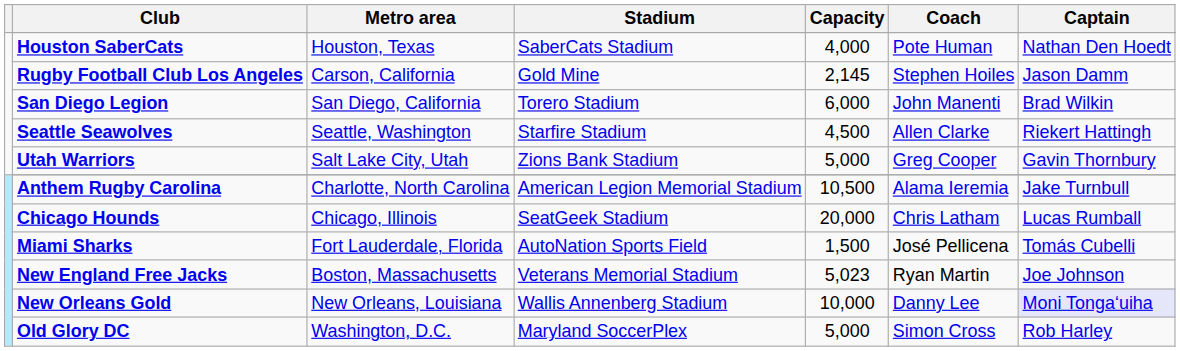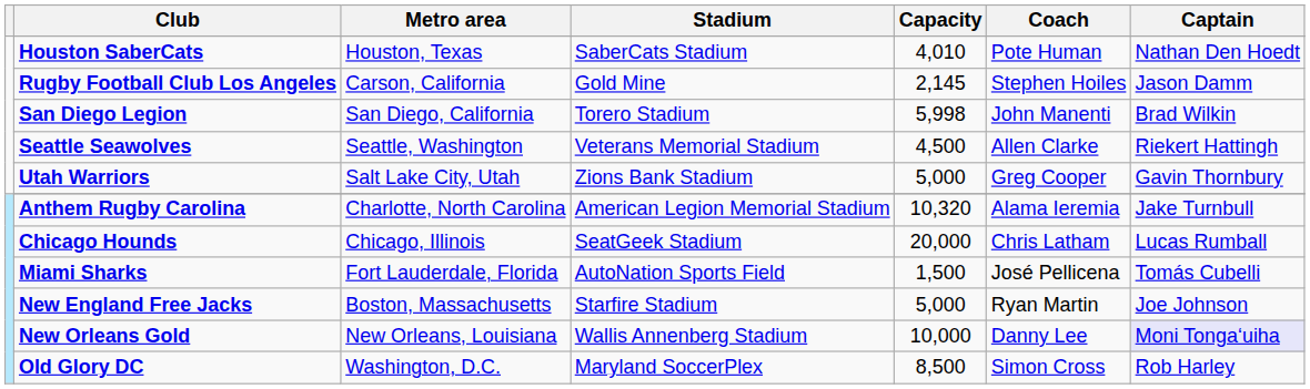Houston SaberCats | Capacity: 4,000 -> 4,010
San Diego Legion | Capacity: 6,000 -> 5,998
Seattle Seawolves | Stadium: Starfire Stadium -> Veterans Memorial Stadium
Anthem Rugby Carolina | Capacity: 10,500 -> 10,320
New England Free Jacks | Stadium: Veterans Memorial Stadium -> Starfire Stadium
New England Free Jacks | Capacity: 5,023 -> 5,000
Old Glory DC | Capacity: 5,000 -> 8,500
